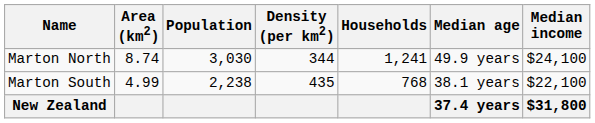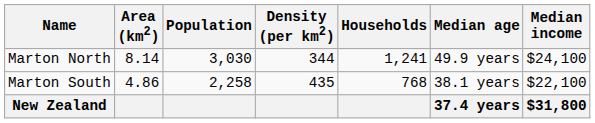Marton North | Area (km2): 8.74 -> 8.14
Marton South | Area (km2): 4.99 -> 4.86
Marton South | Population: 2,238 -> 2,258
